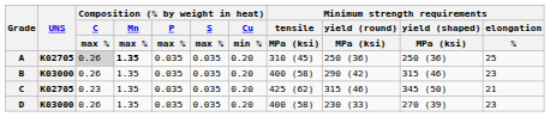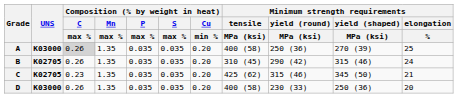A | UNS: K02705 -> K03000
A | Composition (% by weight in heat) / Mn / max %: bold -> normal
A | Minimum strength requirements / tensile / MPa (ksi): 310 (45) -> 400 (58)
A | Minimum strength requirements / yield (shaped) / MPa (ksi): 250 (36) -> 270 (39)
B | UNS: K03000 -> K02705
B | Minimum strength requirements / tensile / MPa (ksi): 400 (58) -> 310 (45)
B | Minimum strength requirements / elongation / %: 23 -> 24
D | Minimum strength requirements / yield (shaped) / MPa (ksi): 270 (39) -> 250 (36)
D | Minimum strength requirements / elongation / %: 23 -> 20
